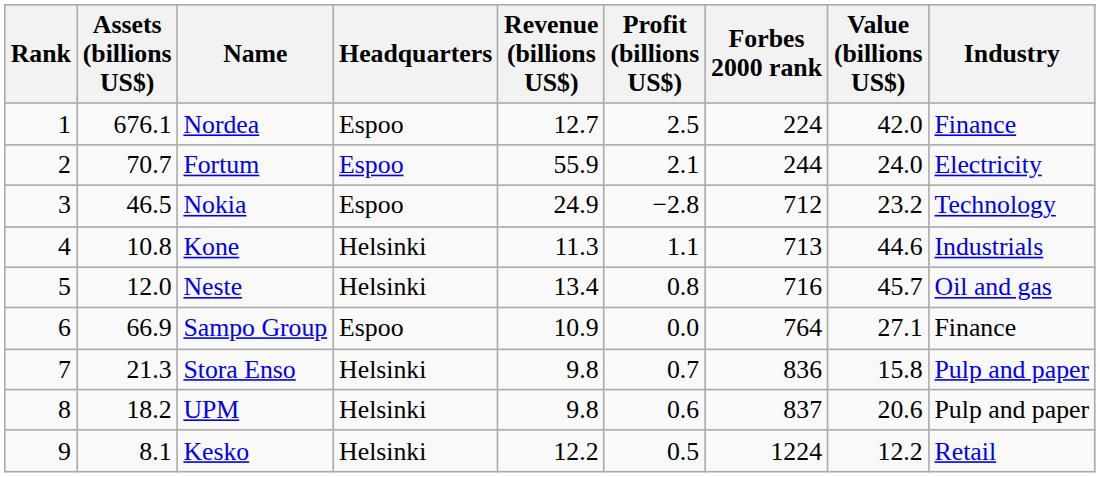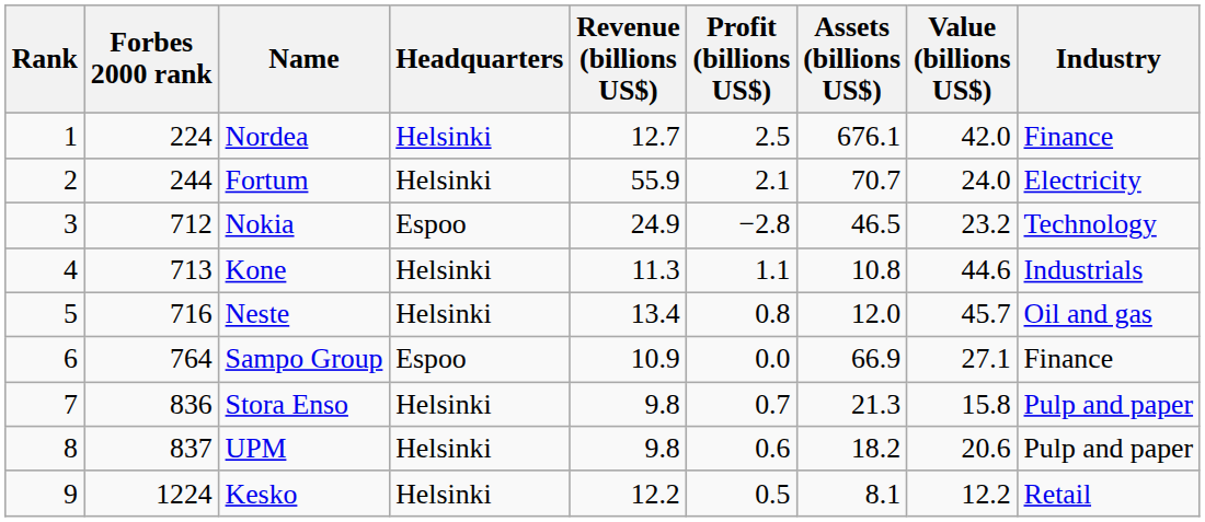columns swapped: Forbes 2000 rank <-> Assets (billions US$)
Nordea | Headquarters: Espoo -> Helsinki
Fortum | Headquarters: Espoo -> Helsinki
